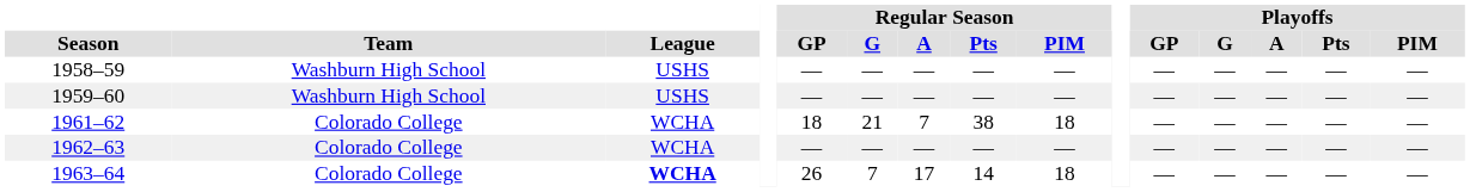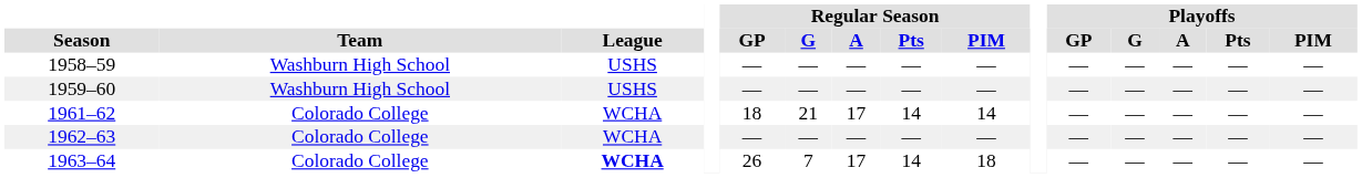1961–62 | Regular Season / A: 7 -> 17
1961–62 | Regular Season / Pts: 38 -> 14
1961–62 | Regular Season / PIM: 18 -> 14
